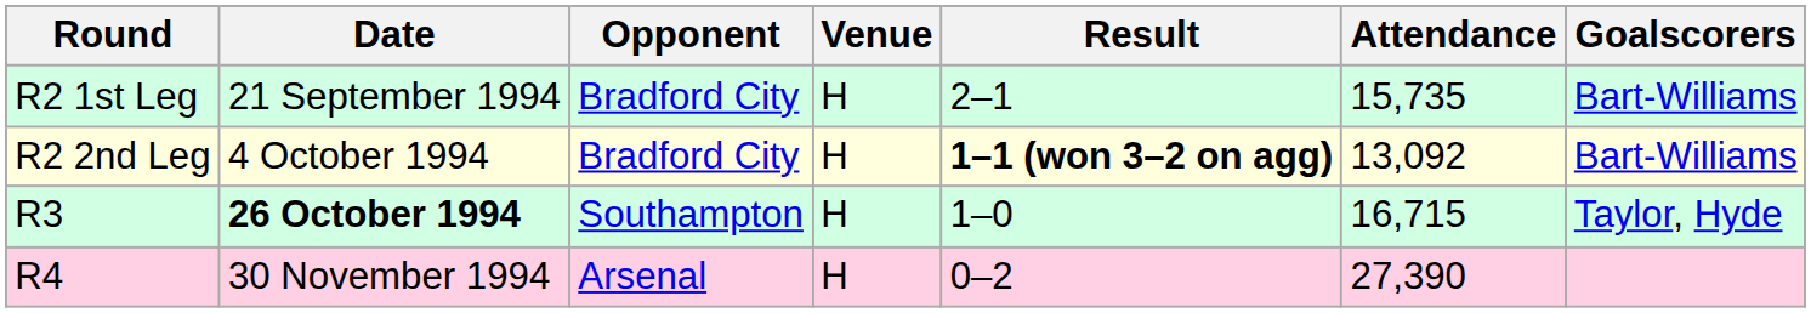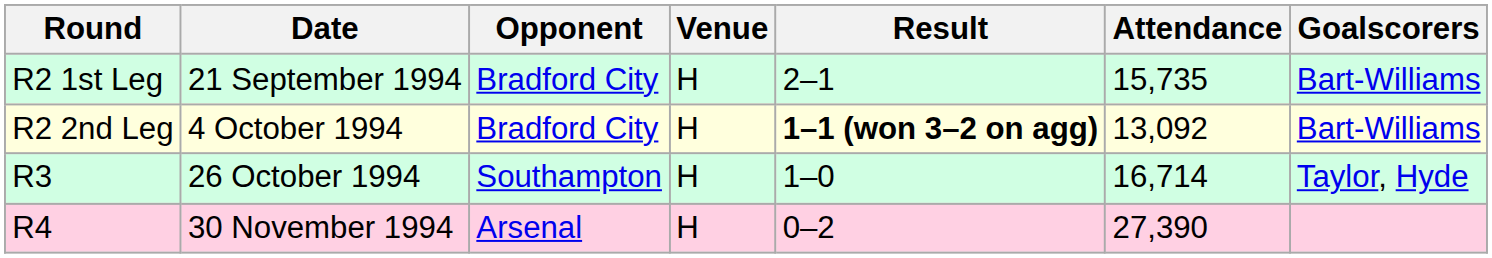R3 | Date: bold -> normal
R3 | Attendance: 16,715 -> 16,714
